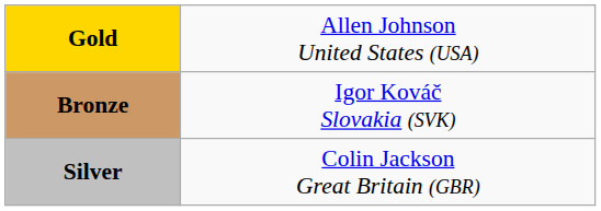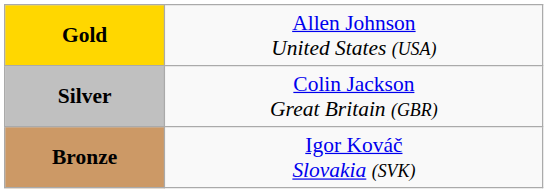rows swapped: Silver <-> Bronze
